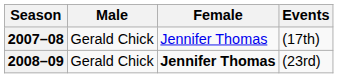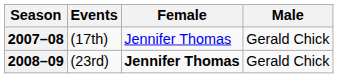columns swapped: Male <-> Events
